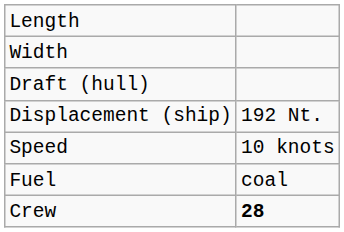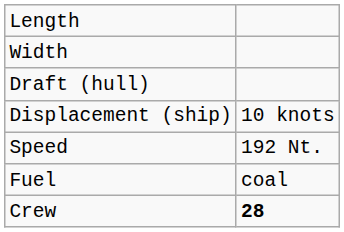Displacement (ship) | column 2: 192 Nt. -> 10 knots
Speed | column 2: 10 knots -> 192 Nt.
